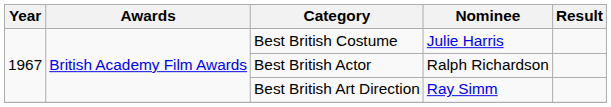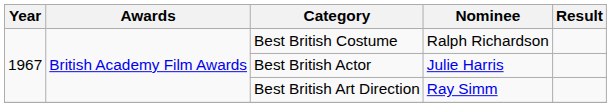Best British Costume | Nominee: Julie Harris -> Ralph Richardson
Best British Actor | Nominee: Ralph Richardson -> Julie Harris
